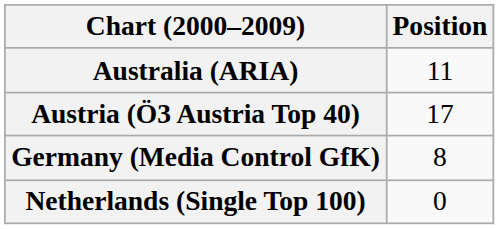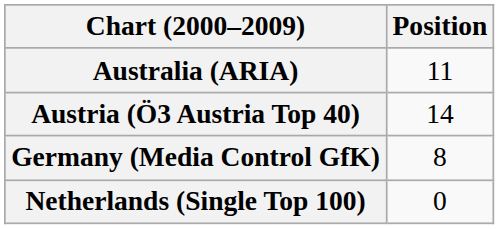Austria (Ö3 Austria Top 40) | Position: 17 -> 14
